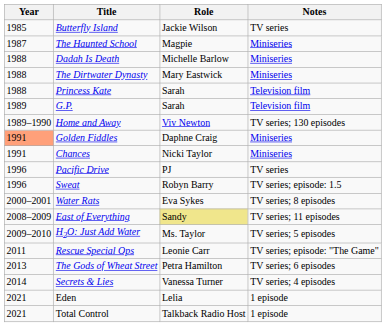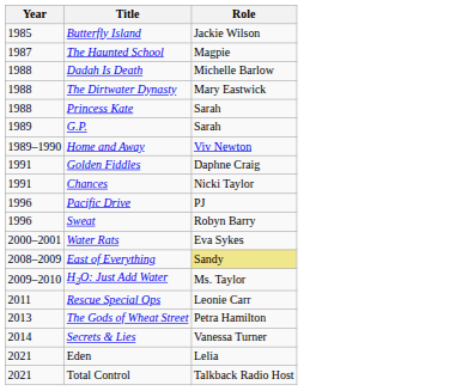- column: Notes | TV series | Miniseries | Miniseries | Miniseries | Television film | Television film | TV series; 130 episodes | Miniseries | Miniseries | TV series | TV series; episode: 1.5 | TV series; 8 episodes | TV series; 11 episodes | TV series; 5 episodes | TV series; episode: "The Game" | TV series; 6 episodes | TV series; 4 episodes | 1 episode | 1 episode
Golden Fiddles | Year: lightsalmon background -> no background
